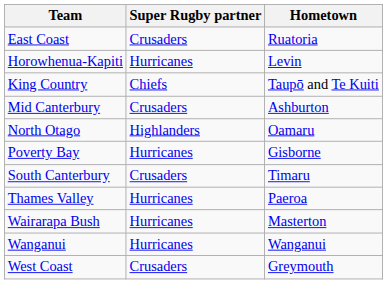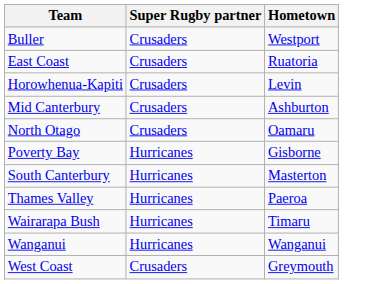+ row: Buller | Crusaders | Westport
Horowhenua-Kapiti | Super Rugby partner: Hurricanes -> Crusaders
- row: King Country | Chiefs | Taupō and Te Kuiti
North Otago | Super Rugby partner: Highlanders -> Crusaders
South Canterbury | Super Rugby partner: Crusaders -> Hurricanes
South Canterbury | Hometown: Timaru -> Masterton
Wairarapa Bush | Hometown: Masterton -> Timaru
